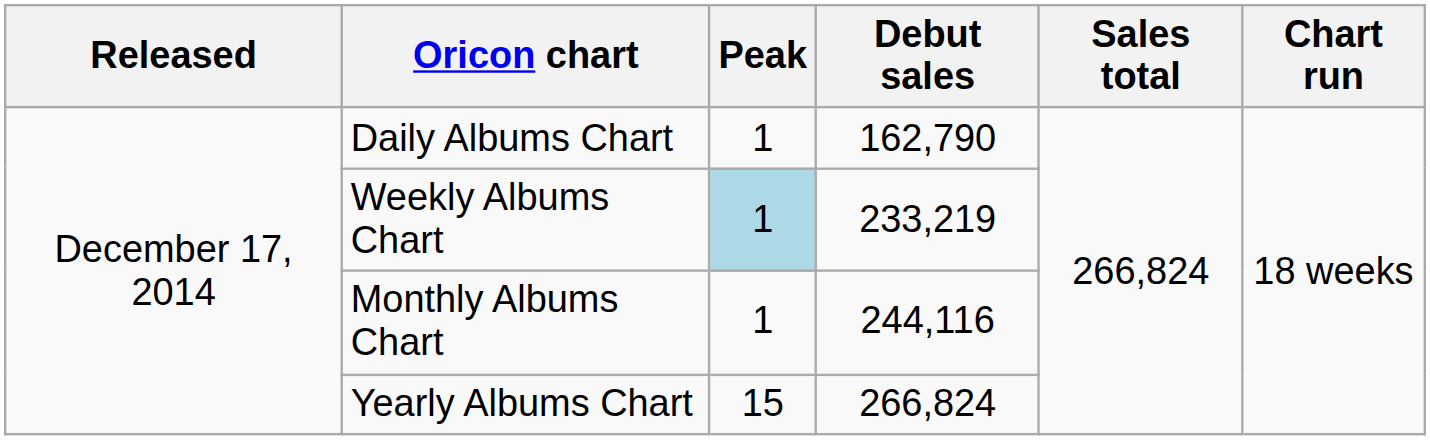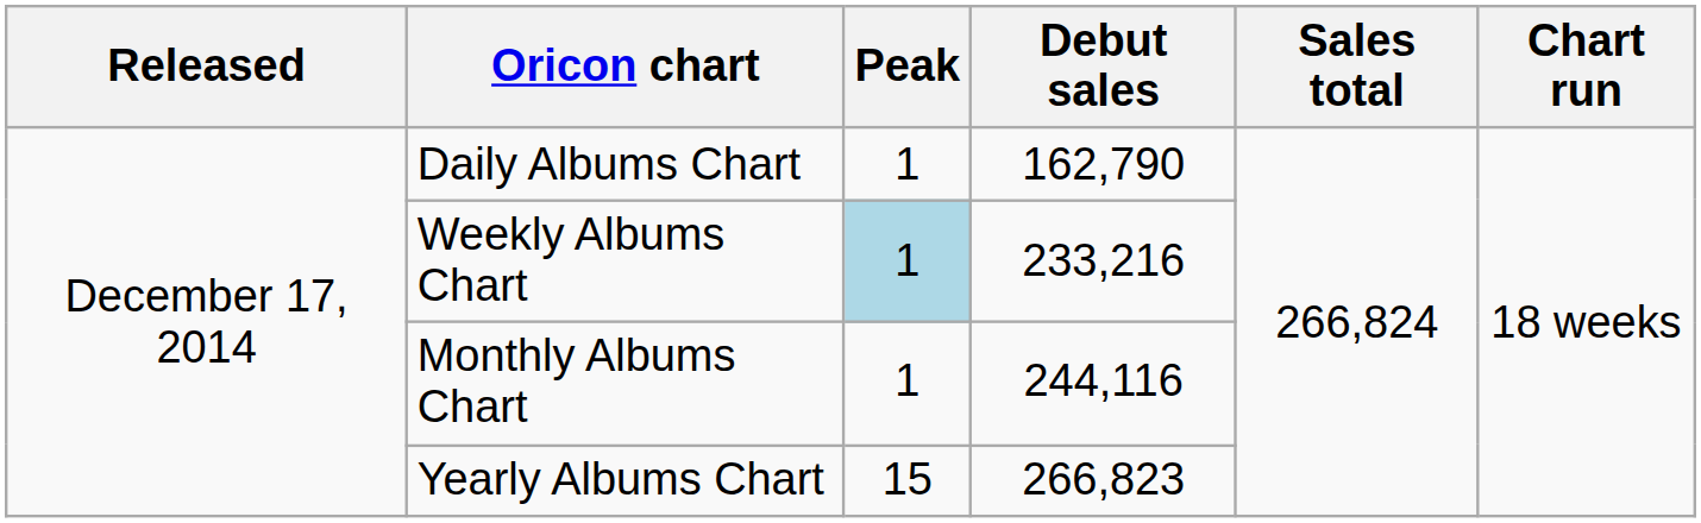Weekly Albums Chart | Debut sales: 233,219 -> 233,216
Yearly Albums Chart | Debut sales: 266,824 -> 266,823
